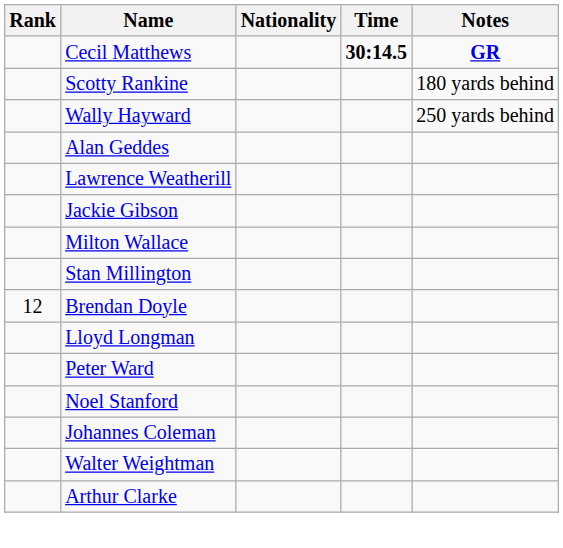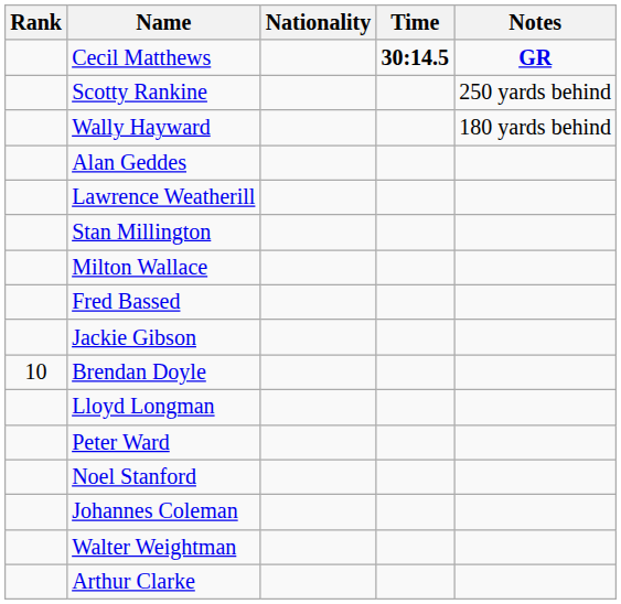Scotty Rankine | Notes: 180 yards behind -> 250 yards behind
Wally Hayward | Notes: 250 yards behind -> 180 yards behind
rows swapped: Jackie Gibson <-> Stan Millington
+ row: Fred Bassed
Brendan Doyle | Rank: 12 -> 10
